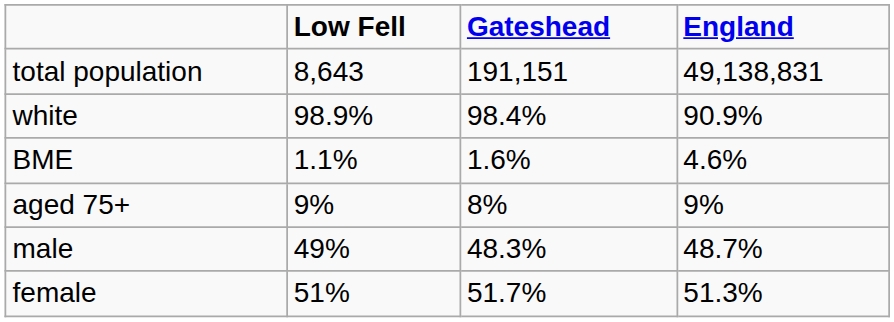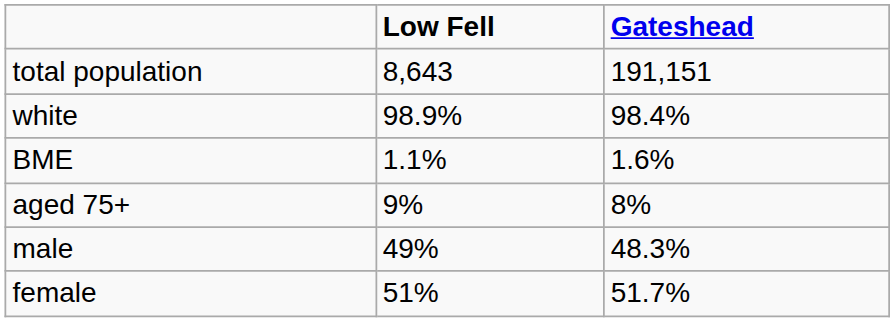- column: England | 49,138,831 | 90.9% | 4.6% | 9% | 48.7% | 51.3%
